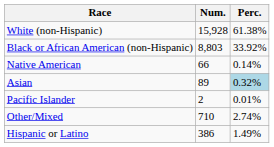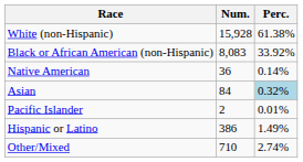Black or African American (non-Hispanic) | Num.: 8,803 -> 8,083
Native American | Num.: 66 -> 36
Asian | Num.: 89 -> 84
rows swapped: Other/Mixed <-> Hispanic or Latino
